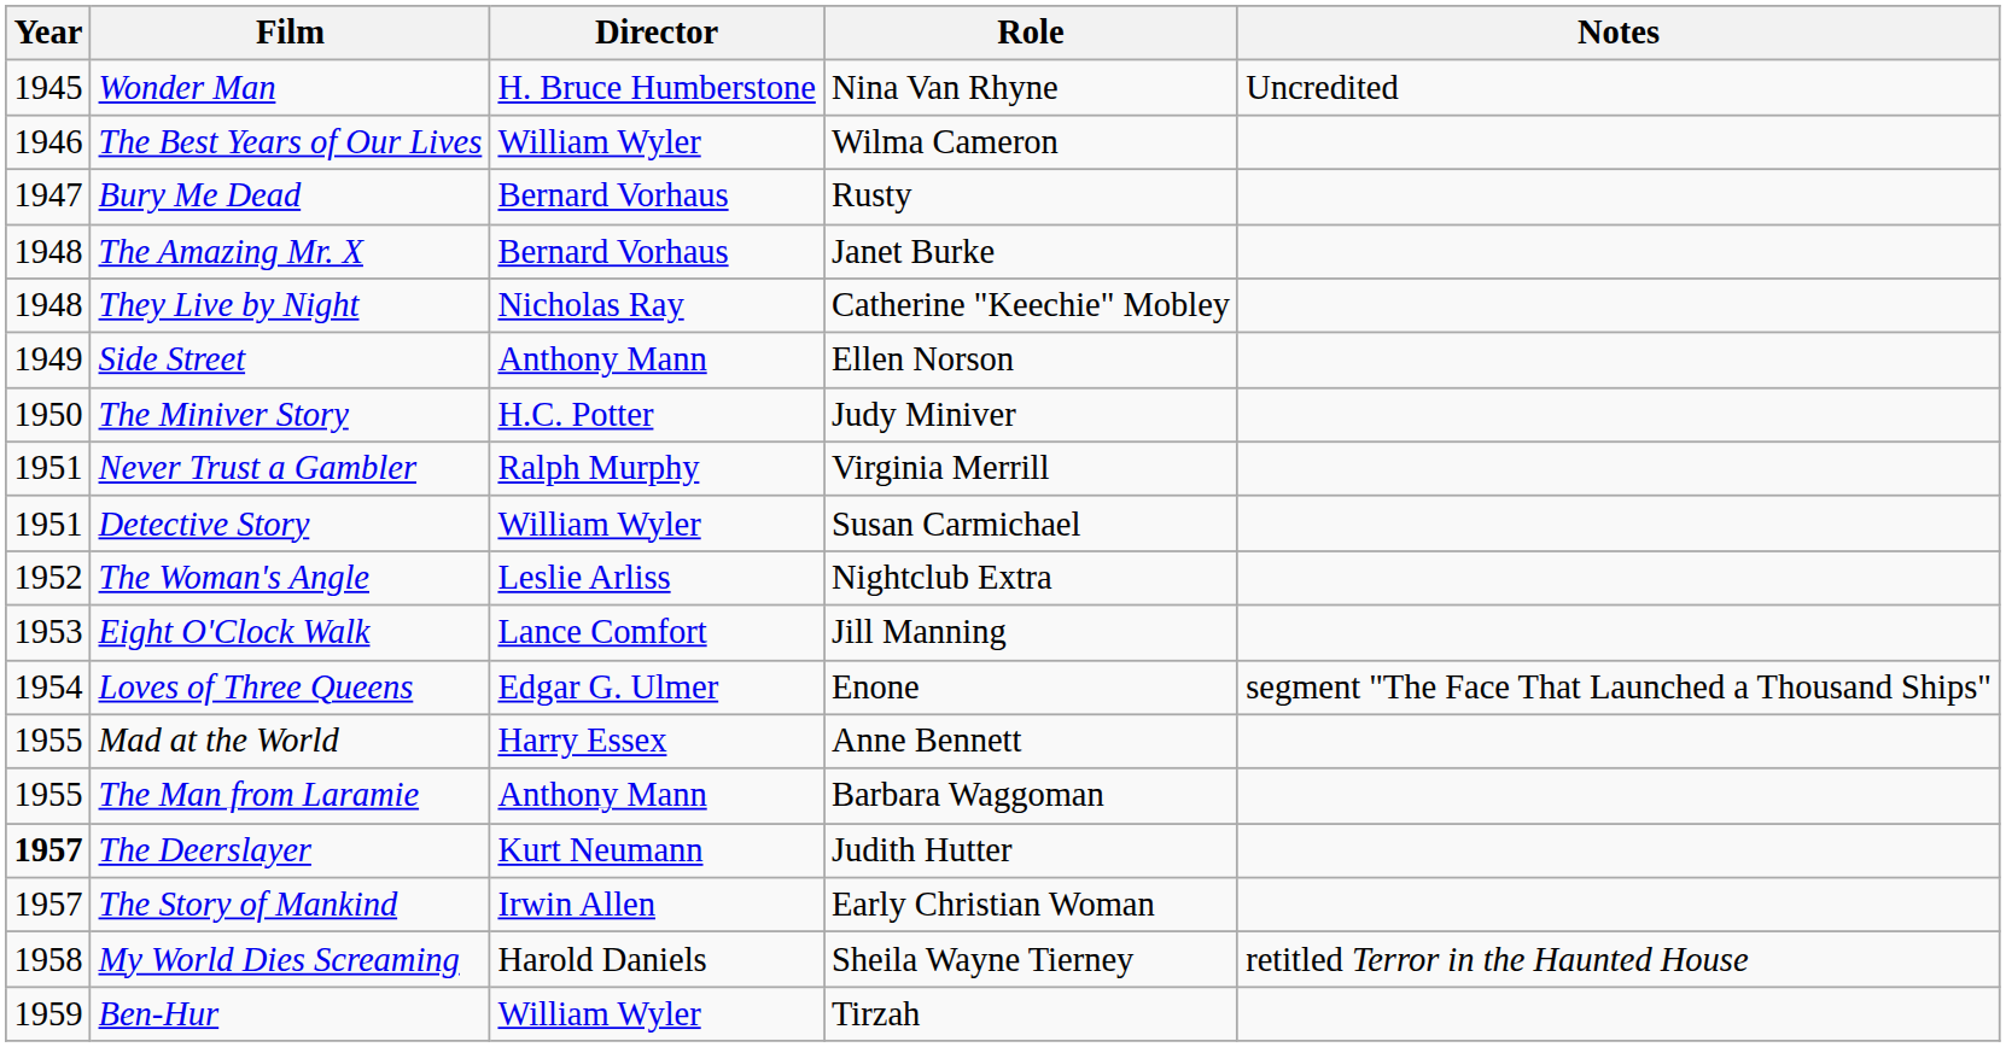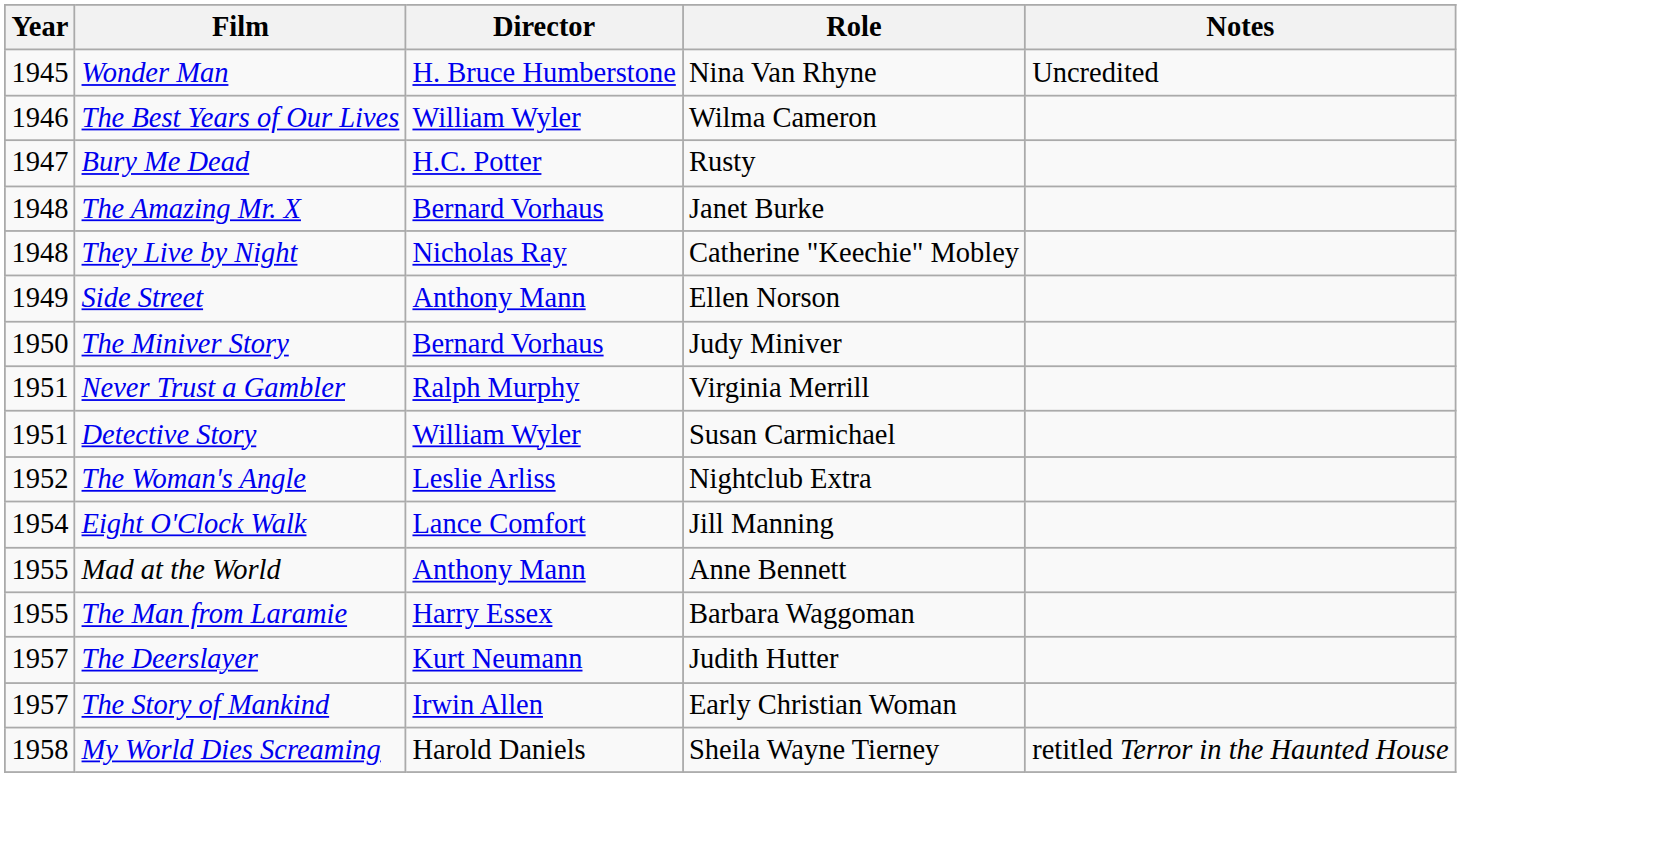Bury Me Dead | Director: Bernard Vorhaus -> H.C. Potter
The Miniver Story | Director: H.C. Potter -> Bernard Vorhaus
Eight O'Clock Walk | Year: 1953 -> 1954
- row: 1954 | Loves of Three Queens | Edgar G. Ulmer | Enone | segment "The Face That Launched a Thousand Ships"
Mad at the World | Director: Harry Essex -> Anthony Mann
The Man from Laramie | Director: Anthony Mann -> Harry Essex
The Deerslayer | Year: bold -> normal
- row: 1959 | Ben-Hur | William Wyler | Tirzah
